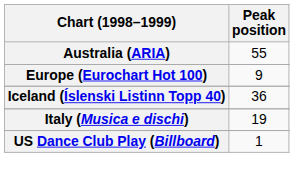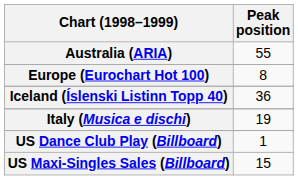Europe (Eurochart Hot 100) | Peak position: 9 -> 8
+ row: US Maxi-Singles Sales (Billboard) | 15
